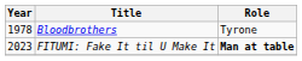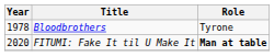FITUMI: Fake It til U Make It | Year: 2023 -> 2020
